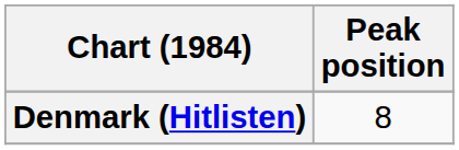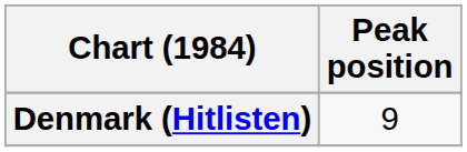Denmark (Hitlisten) | Peak position: 8 -> 9
